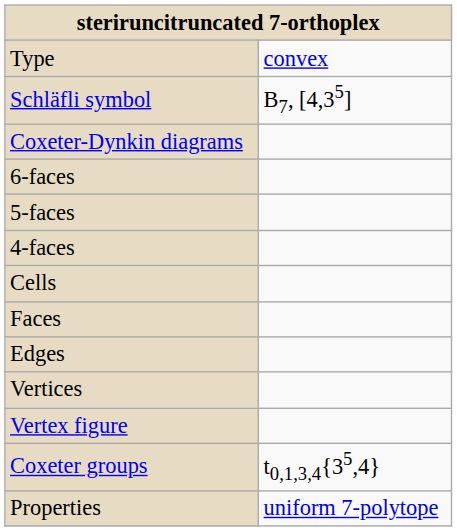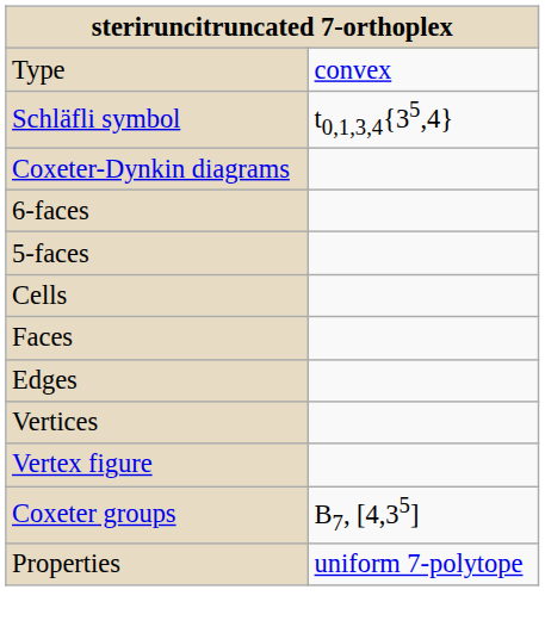Schläfli symbol | column 2: B7, [4,35] -> t0,1,3,4{35,4}
- row: 4-faces
Coxeter groups | column 2: t0,1,3,4{35,4} -> B7, [4,35]
